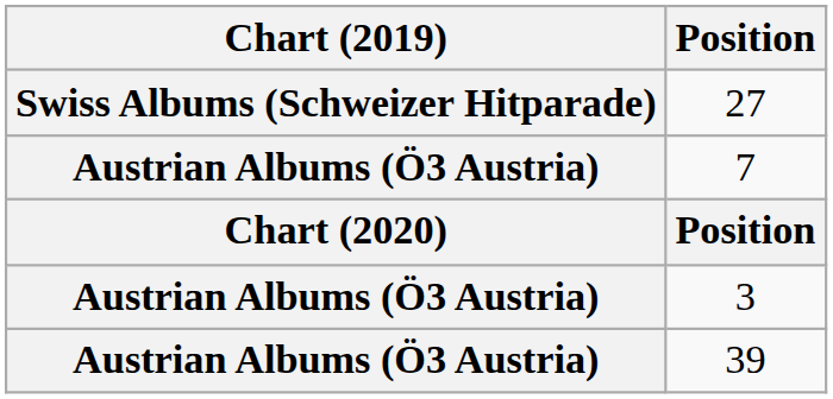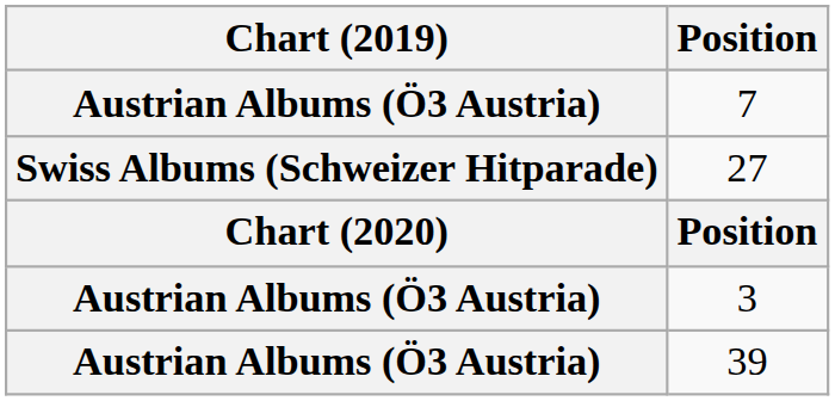rows swapped: 7 <-> 27
